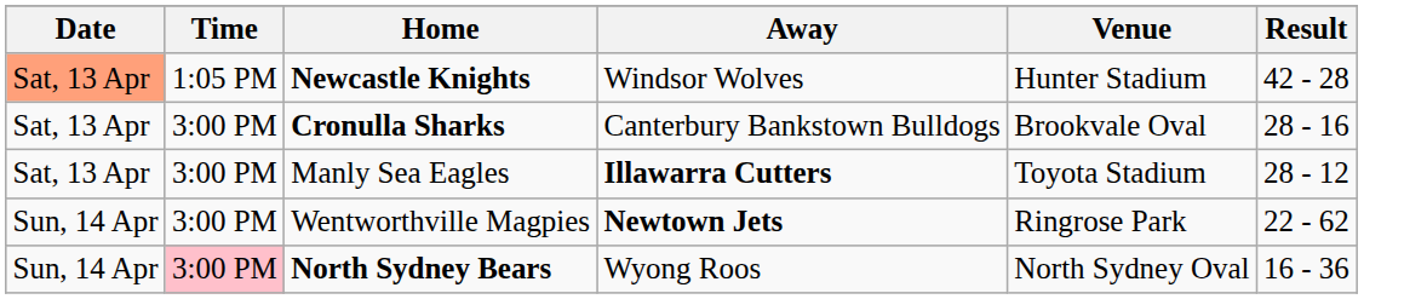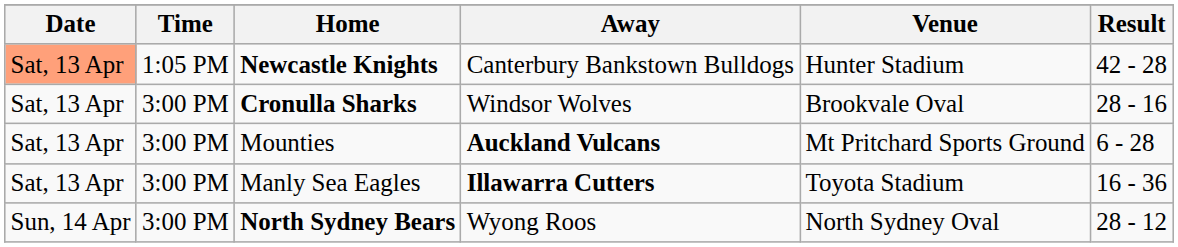Newcastle Knights | Away: Windsor Wolves -> Canterbury Bankstown Bulldogs
Cronulla Sharks | Away: Canterbury Bankstown Bulldogs -> Windsor Wolves
+ row: Sat, 13 Apr | 3:00 PM | Mounties | Auckland Vulcans | Mt Pritchard Sports Ground | 6 - 28
Manly Sea Eagles | Result: 28 - 12 -> 16 - 36
- row: Sun, 14 Apr | 3:00 PM | Wentworthville Magpies | Newtown Jets | Ringrose Park | 22 - 62
North Sydney Bears | Time: pink background -> no background
North Sydney Bears | Result: 16 - 36 -> 28 - 12
